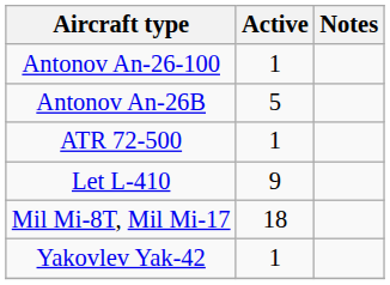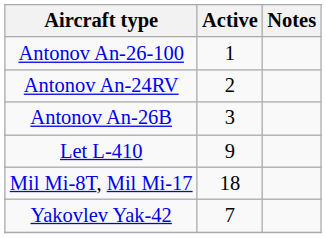+ row: Antonov An-24RV | 2
Antonov An-26B | Active: 5 -> 3
- row: ATR 72-500 | 1
Yakovlev Yak-42 | Active: 1 -> 7
